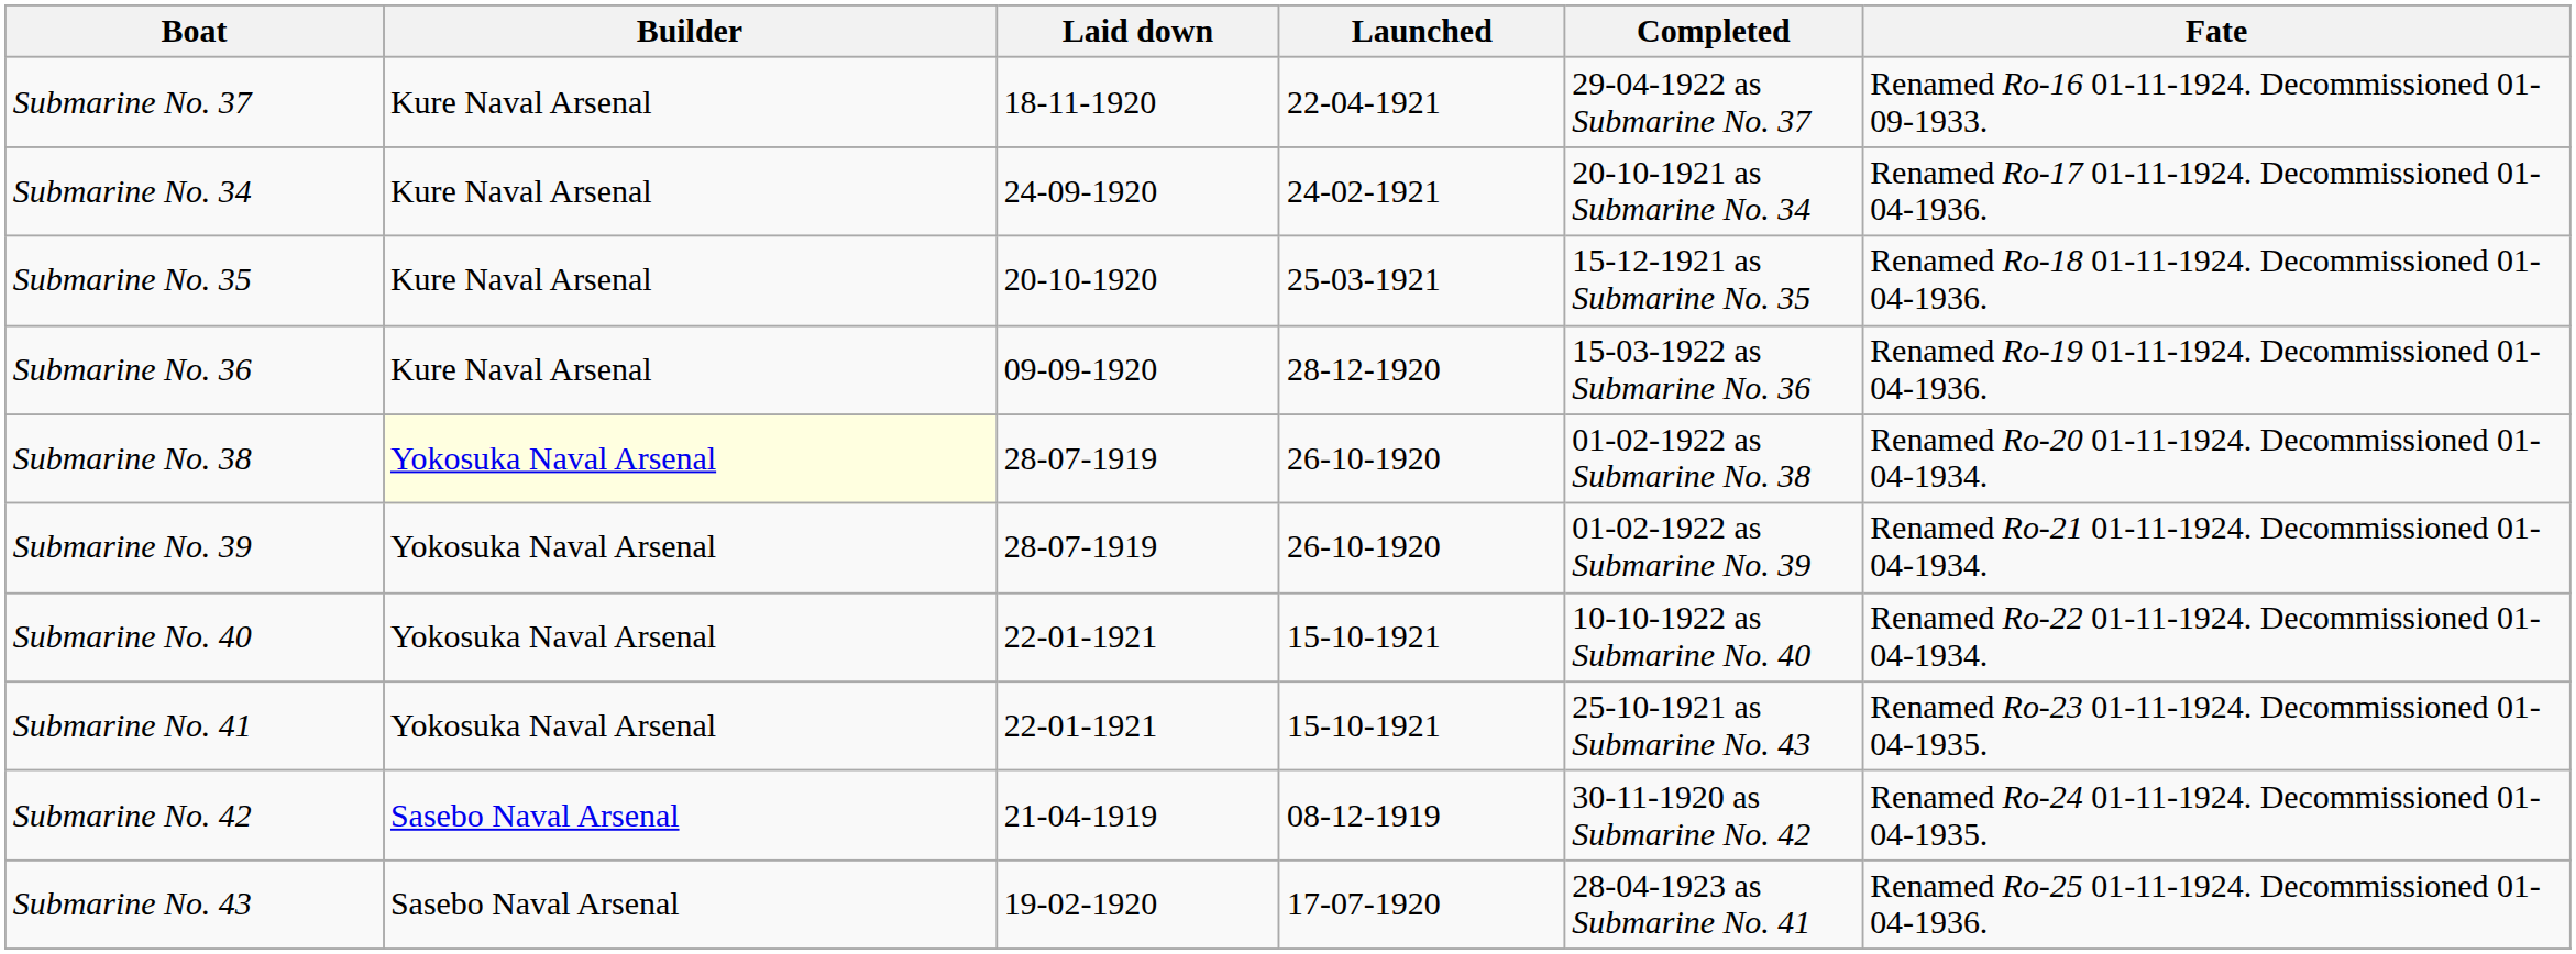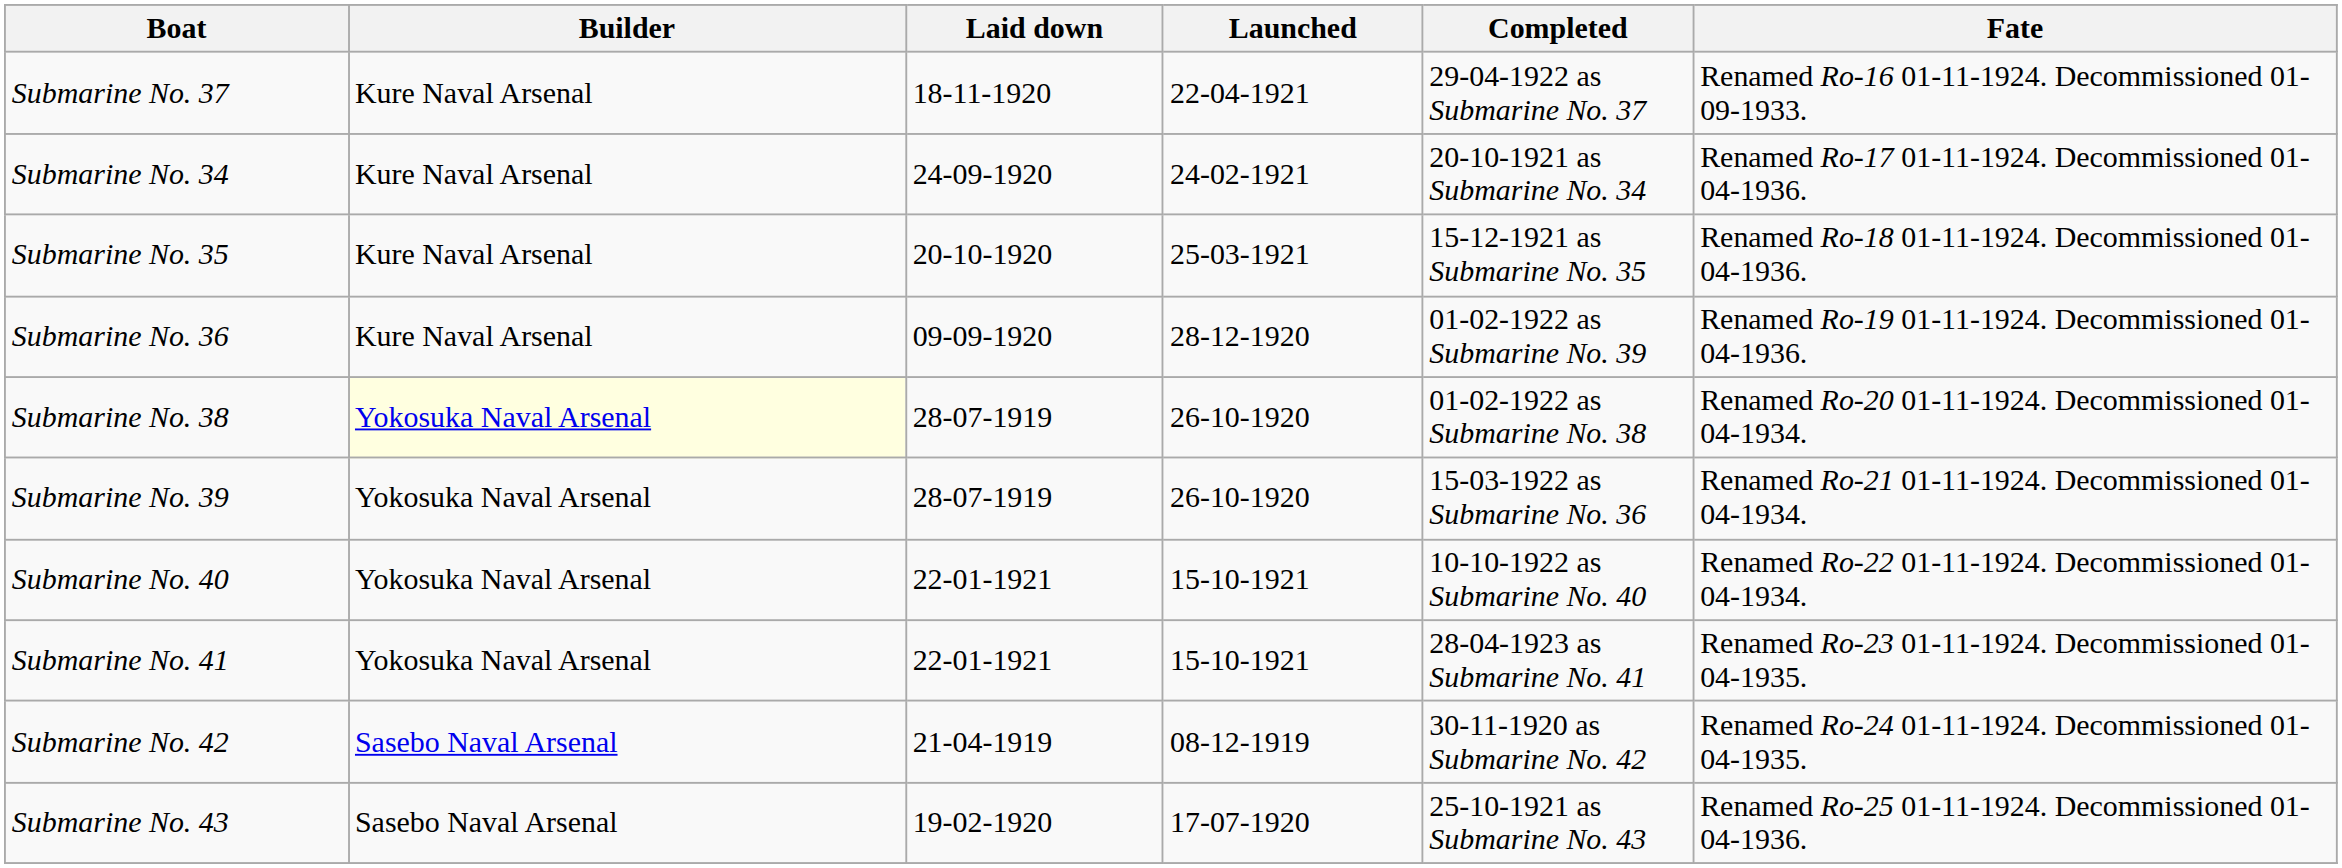Submarine No. 36 | Completed: 15-03-1922 as Submarine No. 36 -> 01-02-1922 as Submarine No. 39
Submarine No. 39 | Completed: 01-02-1922 as Submarine No. 39 -> 15-03-1922 as Submarine No. 36
Submarine No. 41 | Completed: 25-10-1921 as Submarine No. 43 -> 28-04-1923 as Submarine No. 41
Submarine No. 43 | Completed: 28-04-1923 as Submarine No. 41 -> 25-10-1921 as Submarine No. 43
